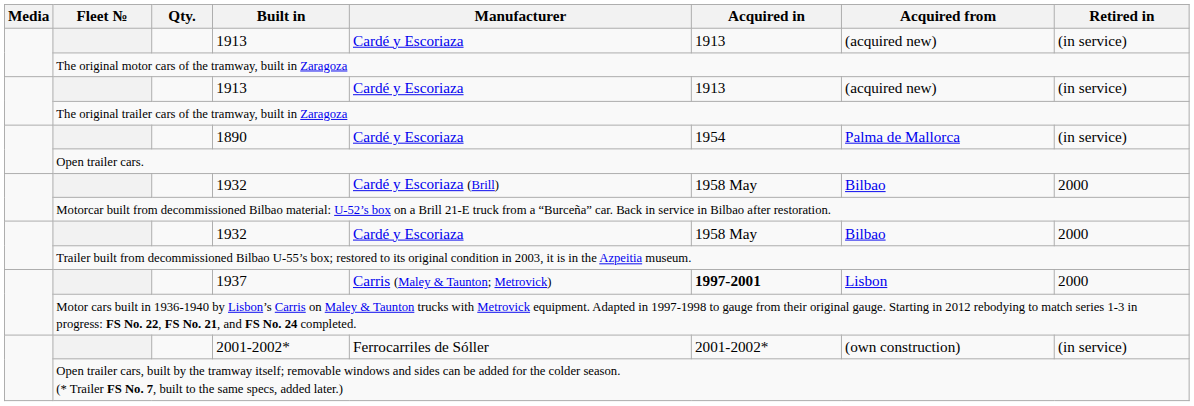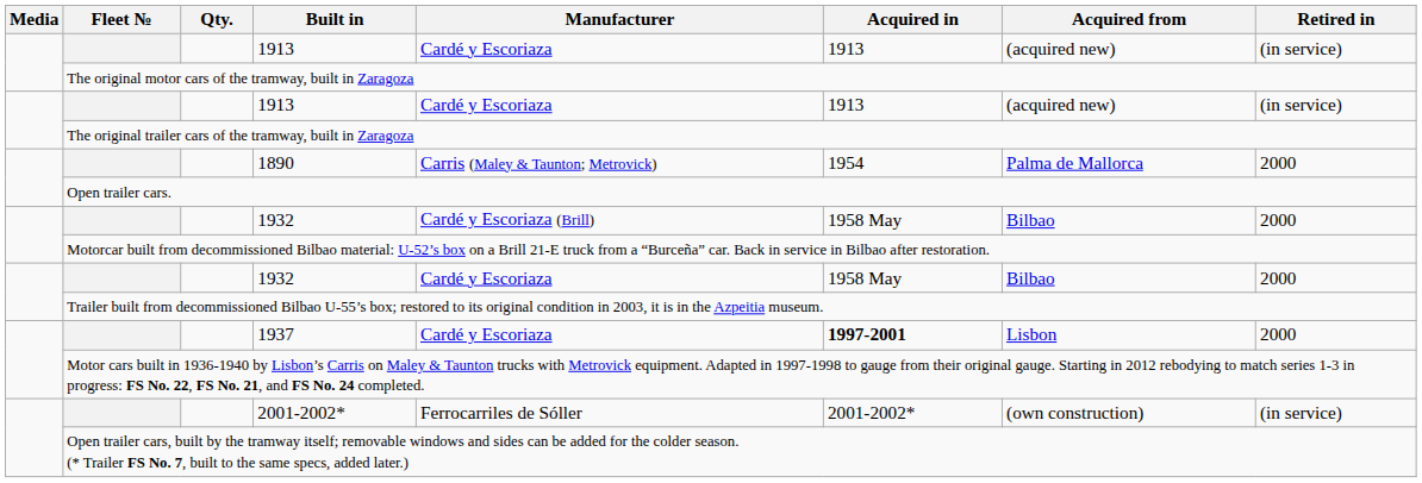1890 | Manufacturer: Cardé y Escoriaza -> Carris (Maley & Taunton; Metrovick)
1890 | Retired in: (in service) -> 2000
1937 | Manufacturer: Carris (Maley & Taunton; Metrovick) -> Cardé y Escoriaza
